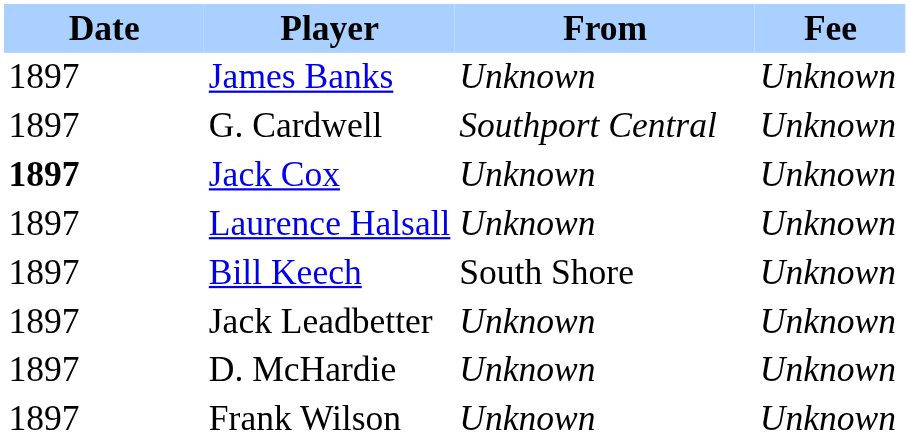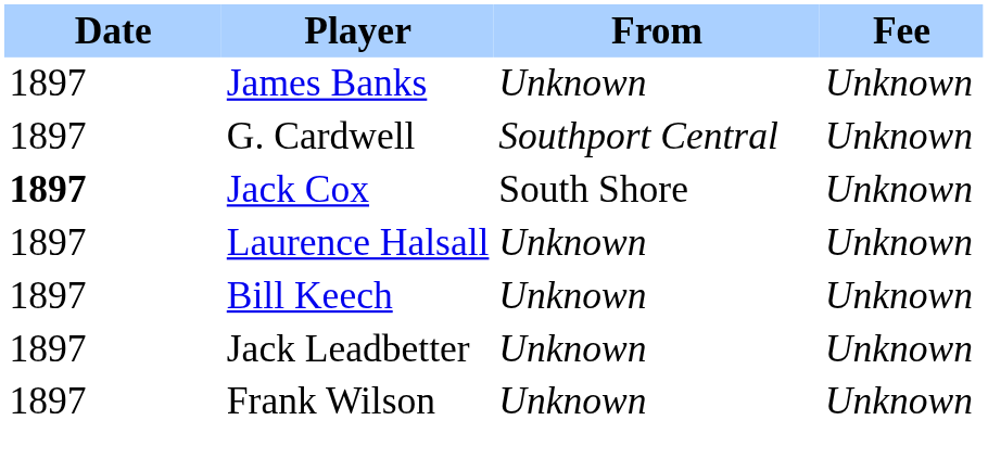Jack Cox | From: Unknown -> South Shore
Bill Keech | From: South Shore -> Unknown
- row: 1897 | D. McHardie | Unknown | Unknown
